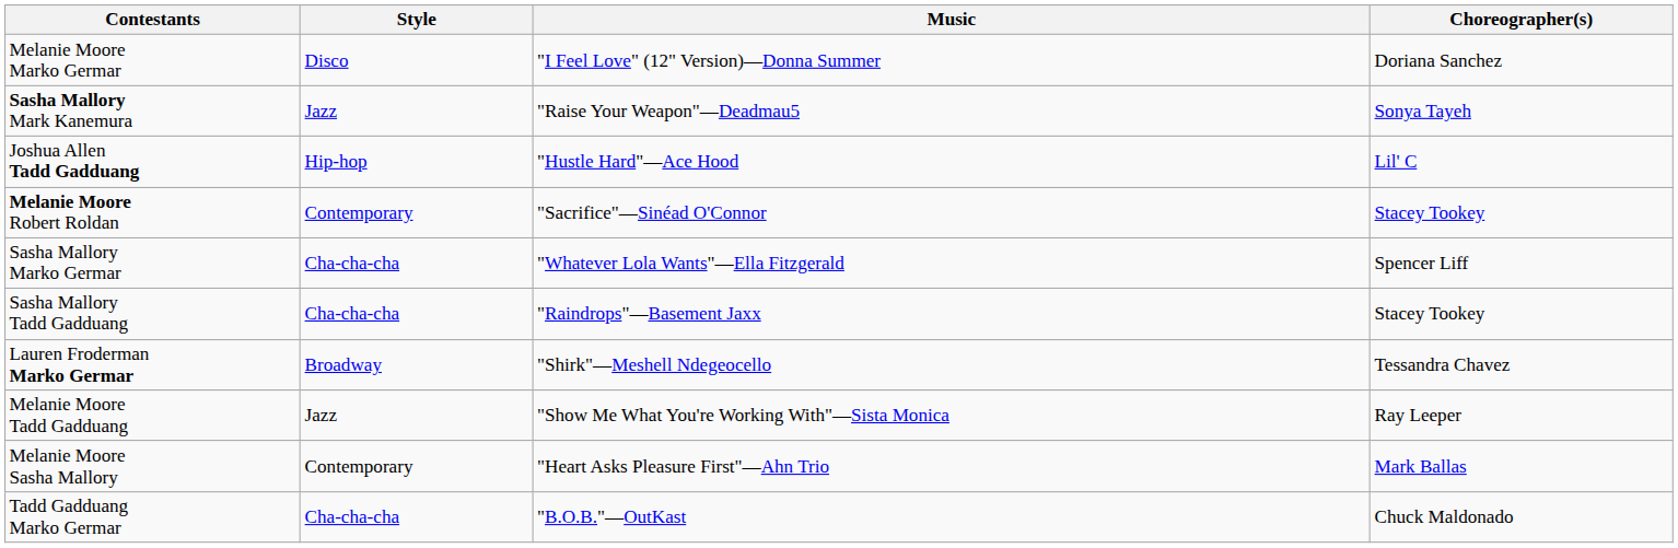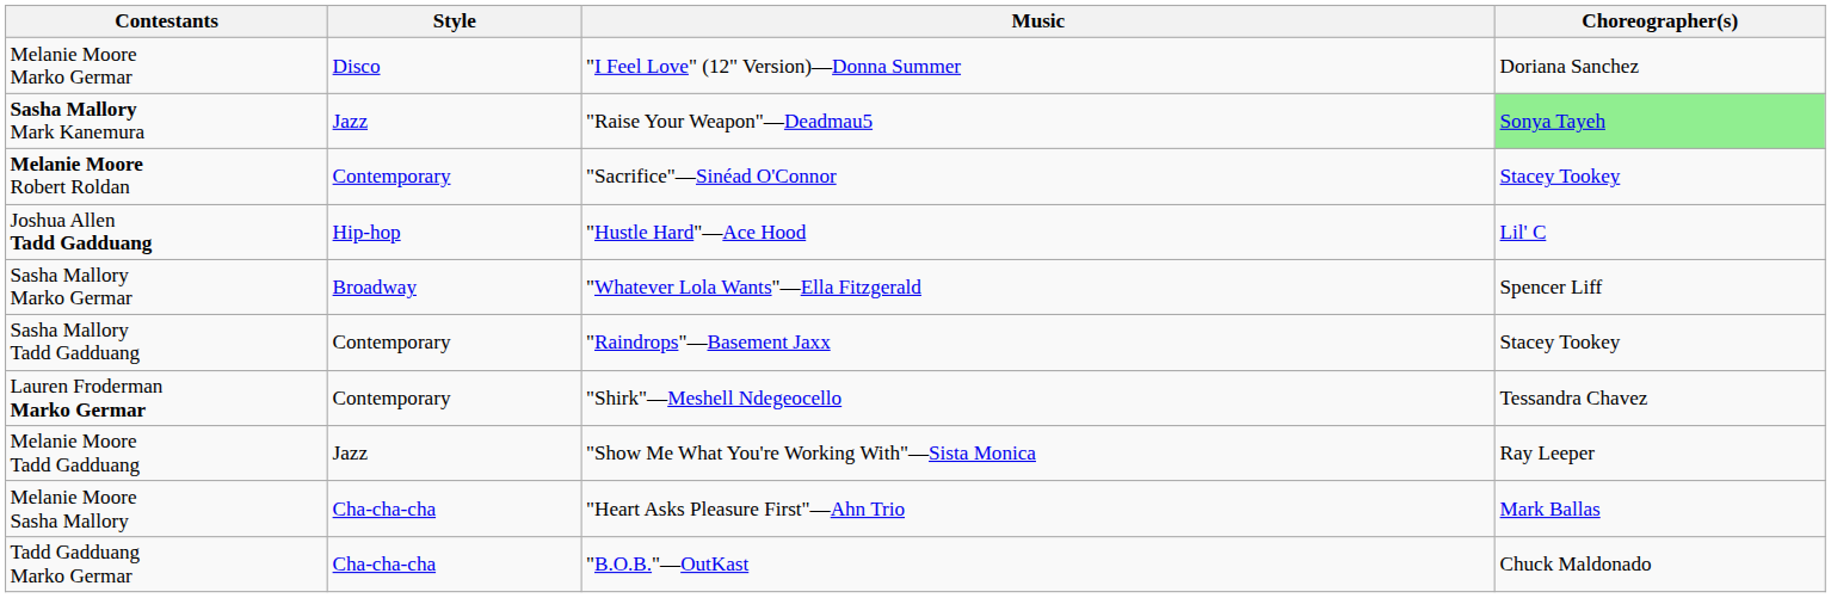Sasha Mallory Mark Kanemura | Choreographer(s): no background -> lightgreen background
rows swapped: Joshua Allen Tadd Gadduang <-> Melanie Moore Robert Roldan
Sasha Mallory Marko Germar | Style: Cha-cha-cha -> Broadway
Sasha Mallory Tadd Gadduang | Style: Cha-cha-cha -> Contemporary
Lauren Froderman Marko Germar | Style: Broadway -> Contemporary
Melanie Moore Sasha Mallory | Style: Contemporary -> Cha-cha-cha
